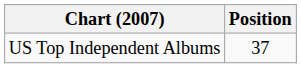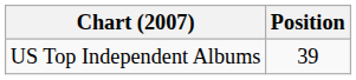US Top Independent Albums | Position: 37 -> 39
